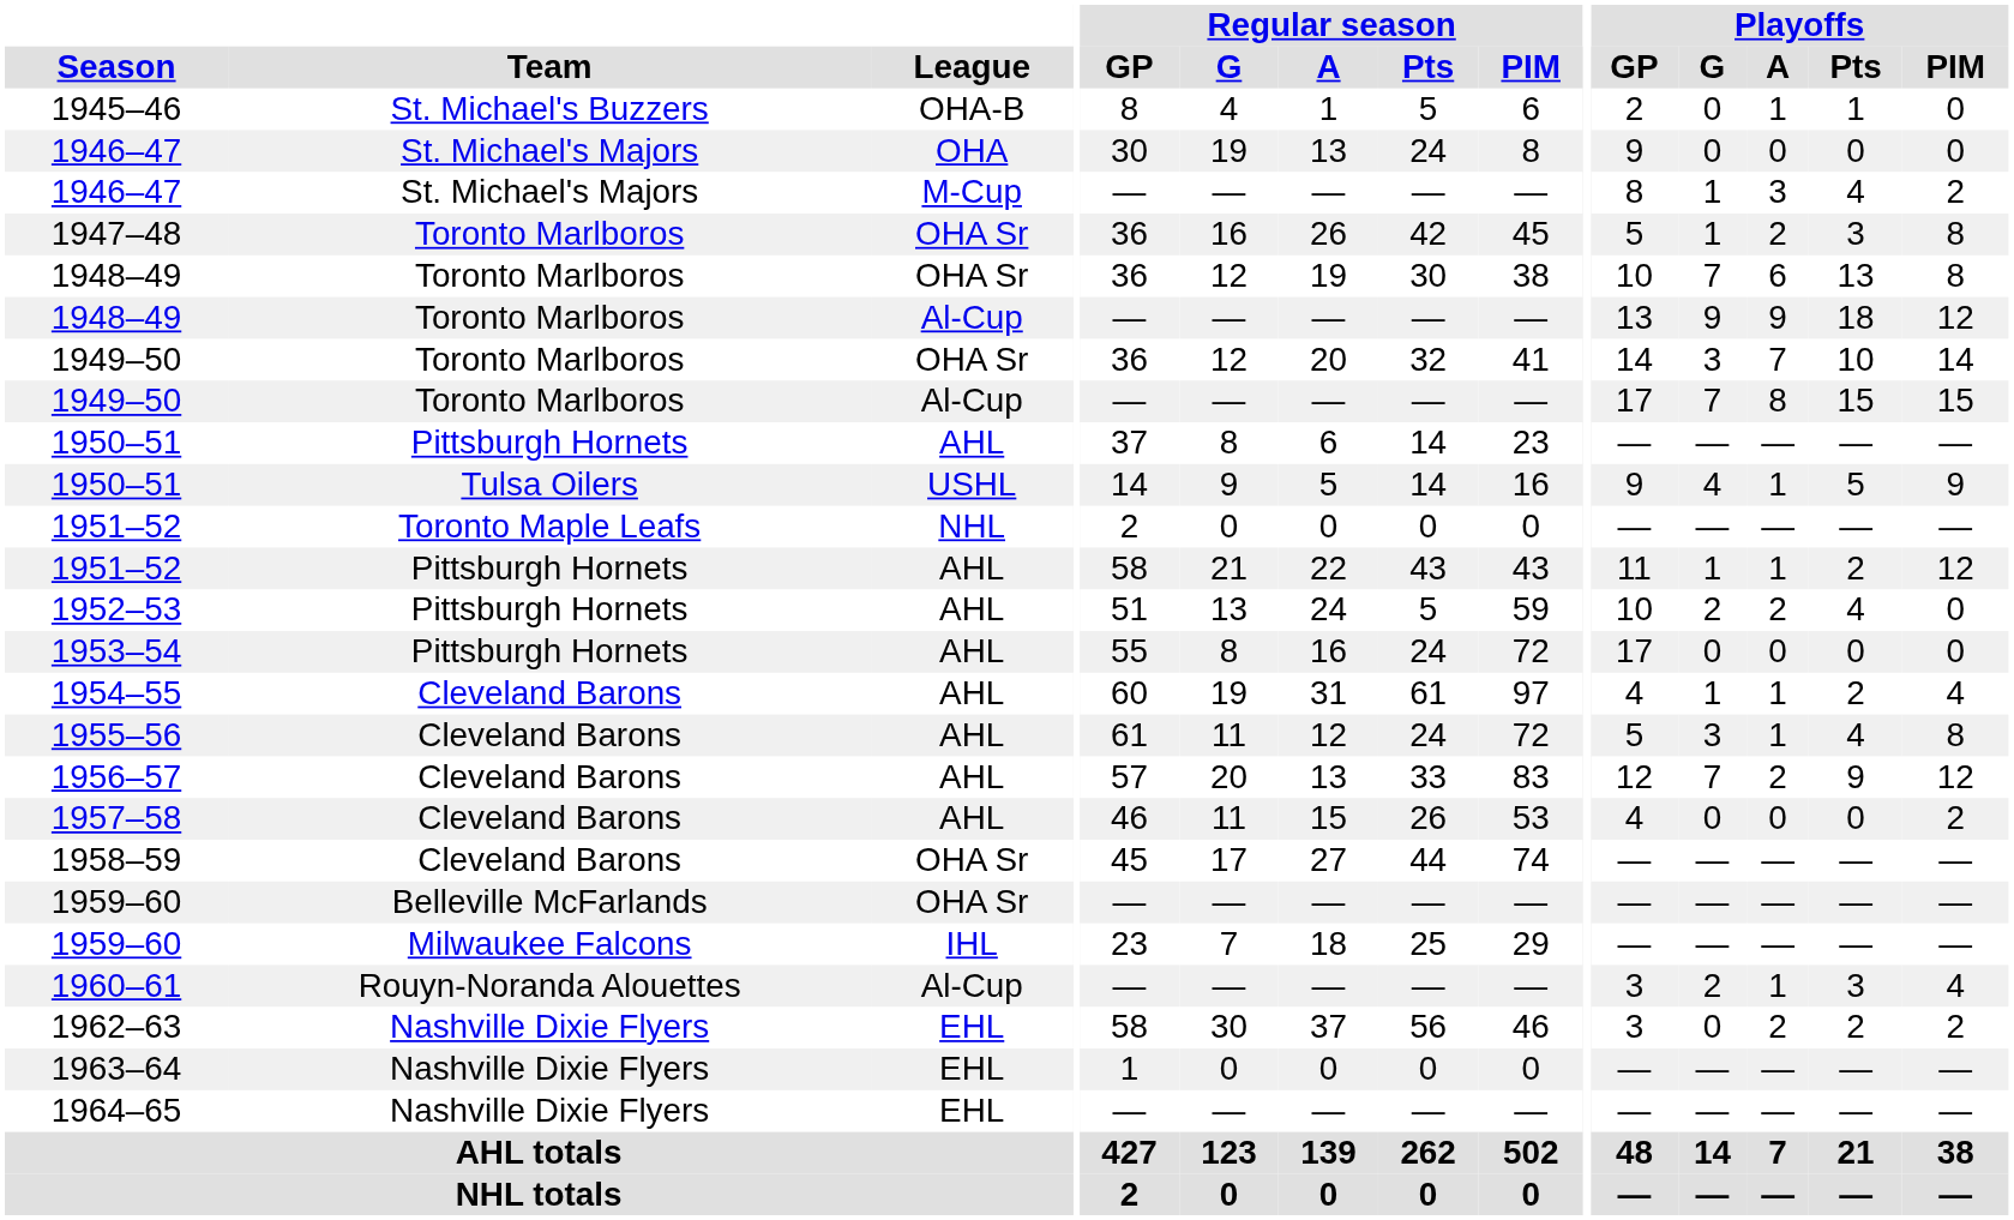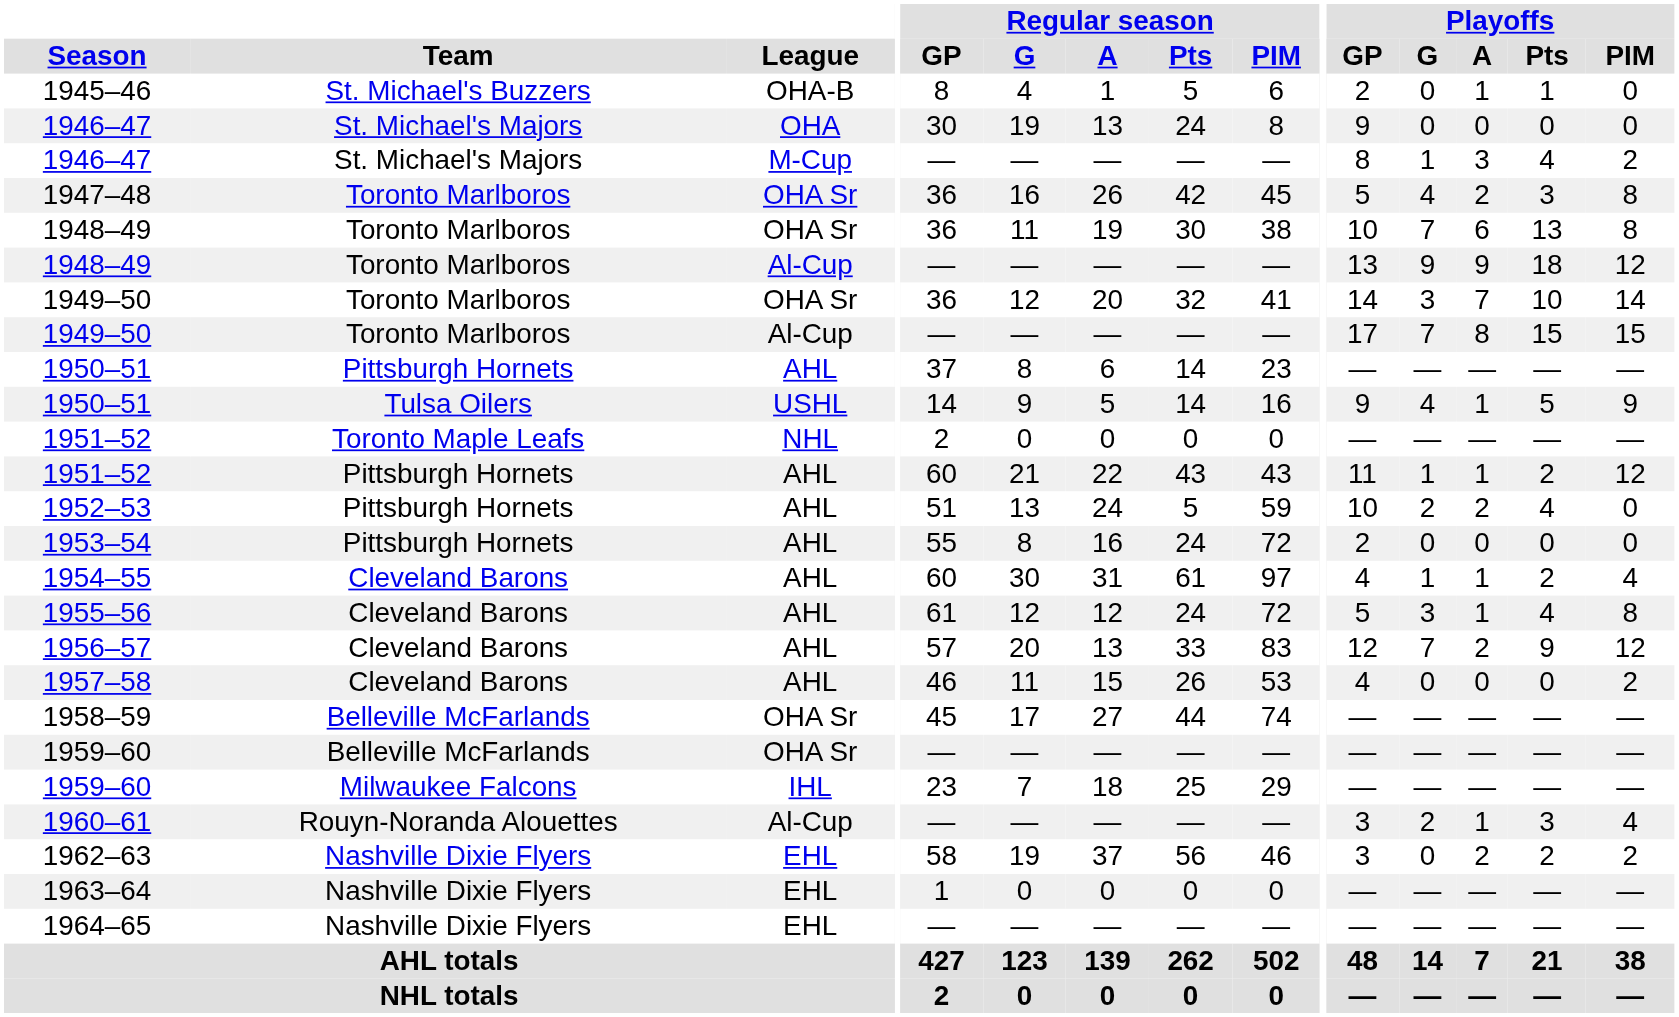1947–48 | Playoffs / G: 1 -> 4
1948–49 / OHA Sr | Regular season / G: 12 -> 11
1951–52 / AHL | Regular season / GP: 58 -> 60
1953–54 | Playoffs / GP: 17 -> 2
1954–55 | Regular season / G: 19 -> 30
1955–56 | Regular season / G: 11 -> 12
1958–59 | Team: Cleveland Barons -> Belleville McFarlands
1962–63 | Regular season / G: 30 -> 19
